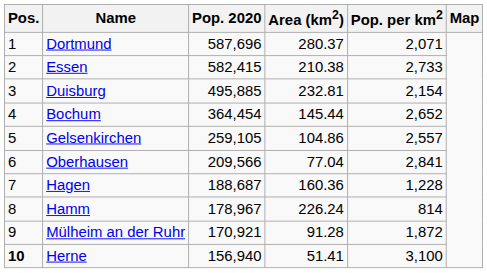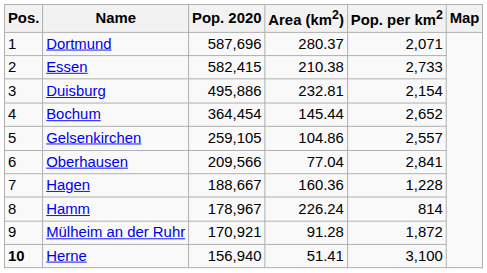Duisburg | Pop. 2020: 495,885 -> 495,886
Hagen | Pop. 2020: 188,687 -> 188,667
